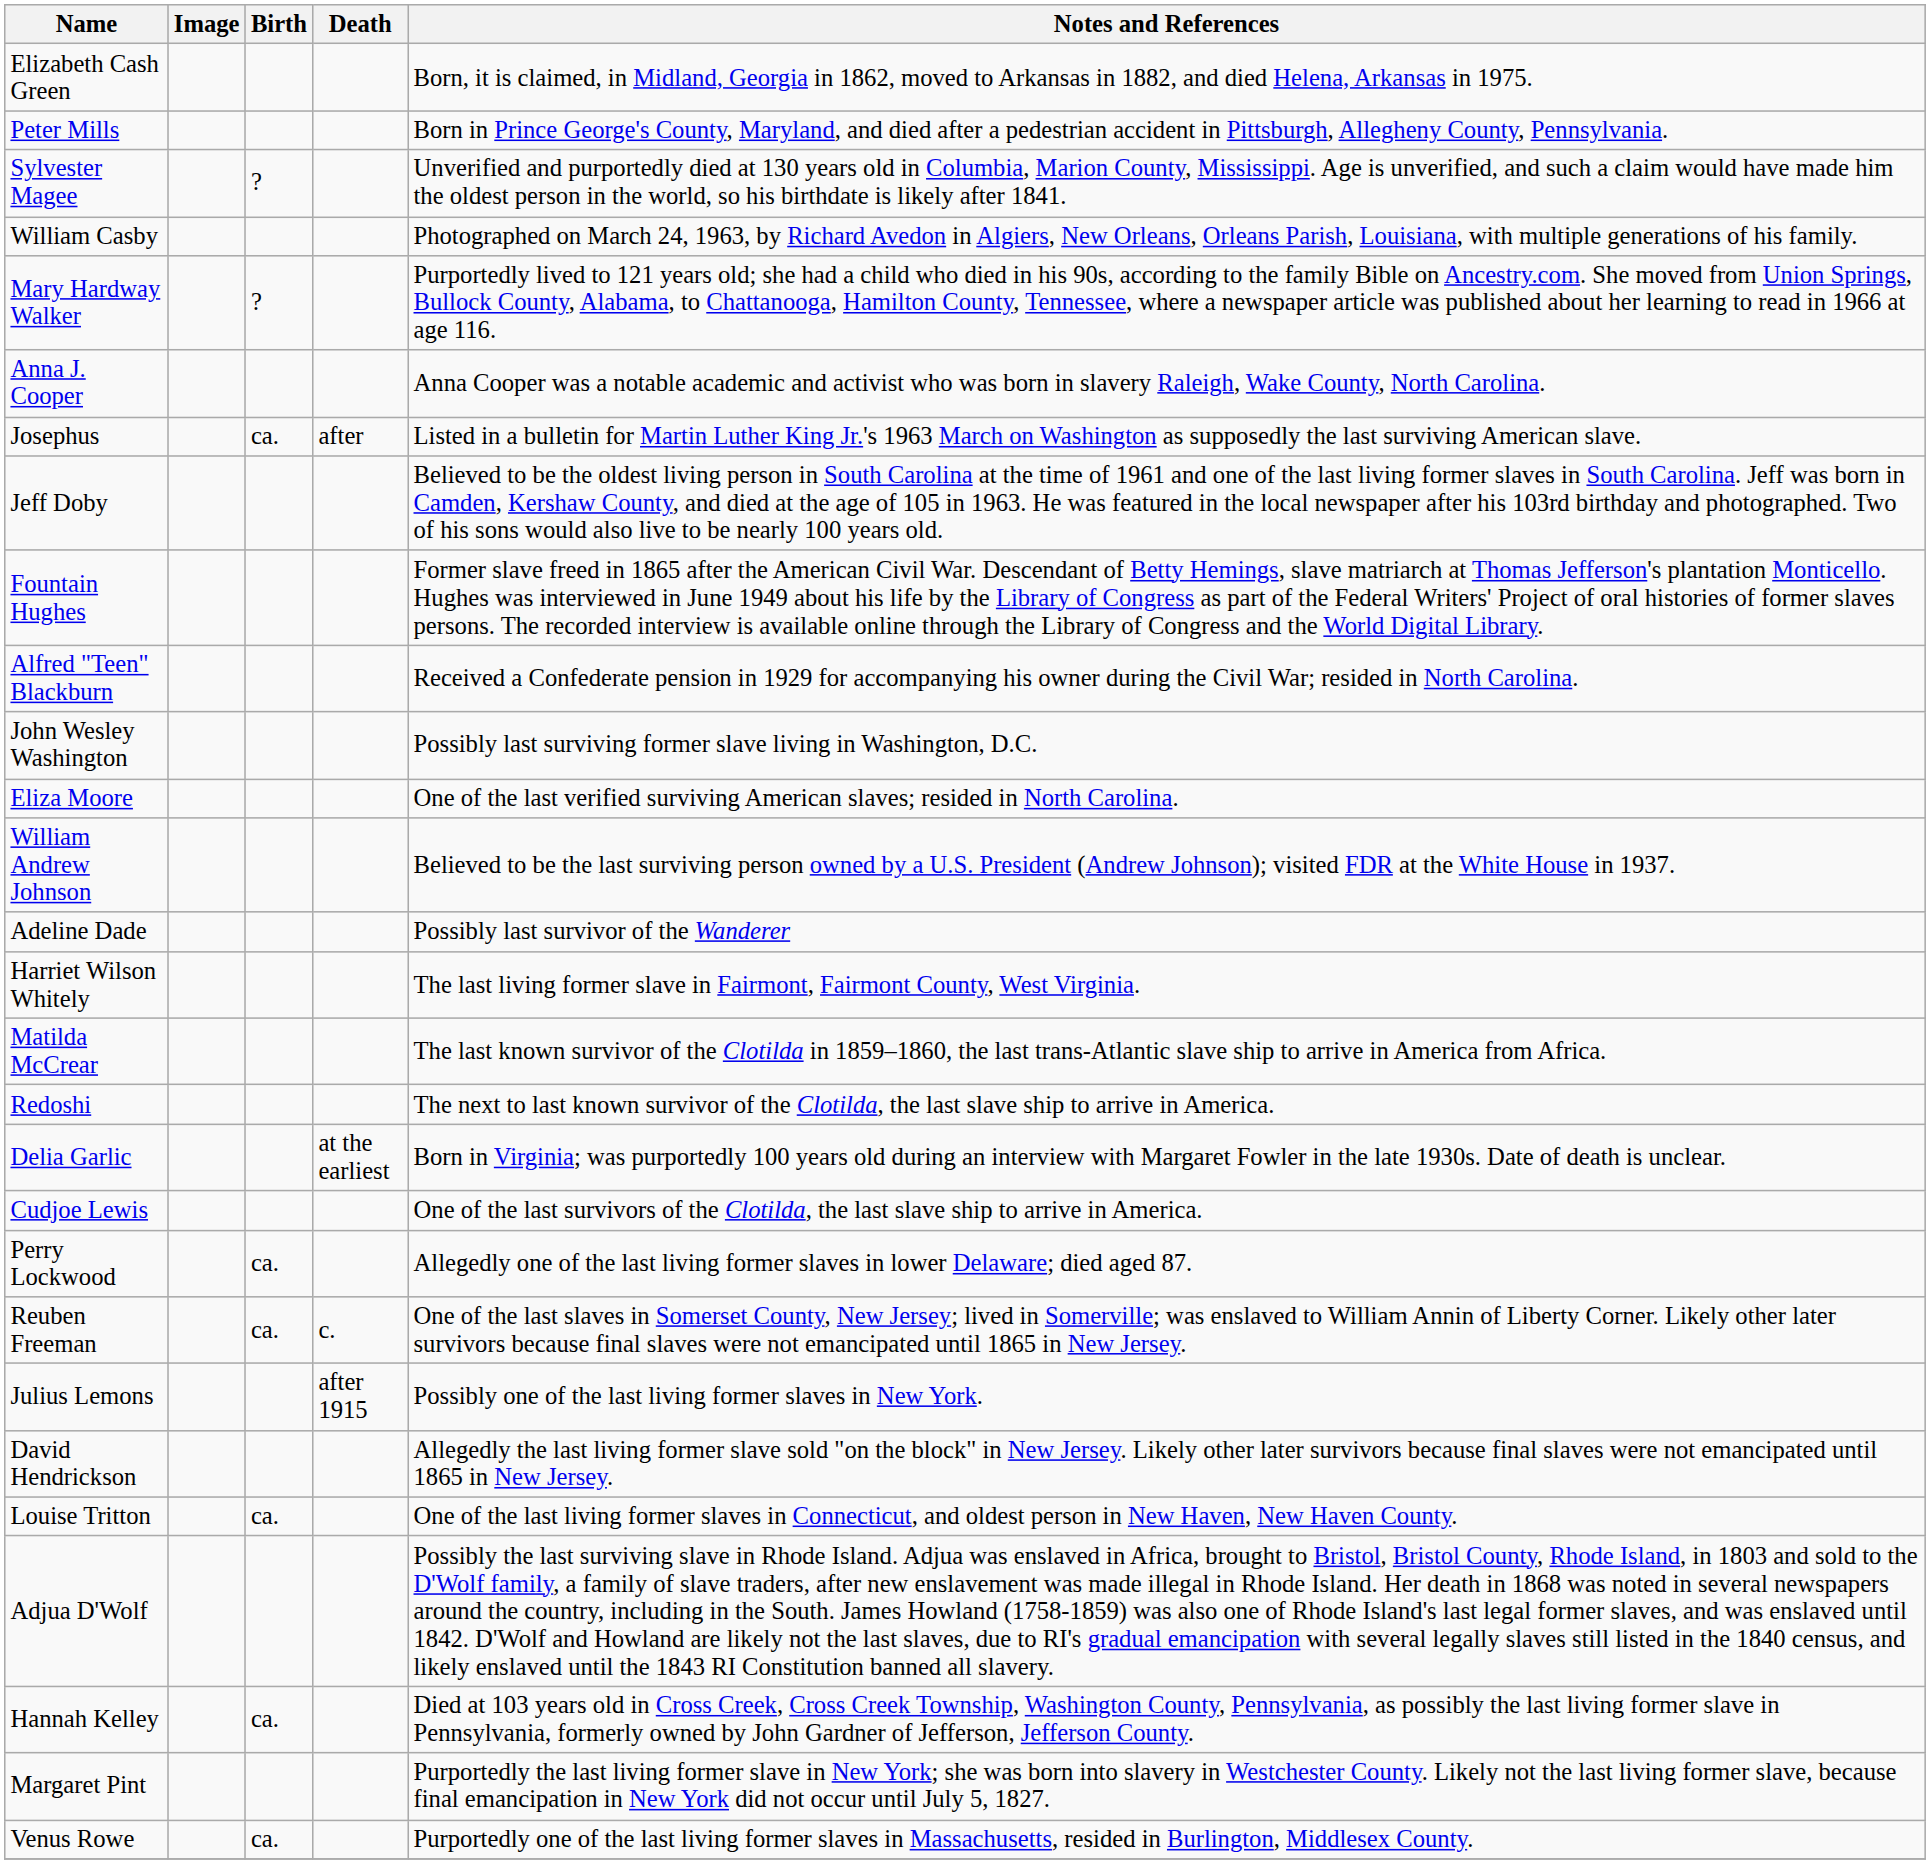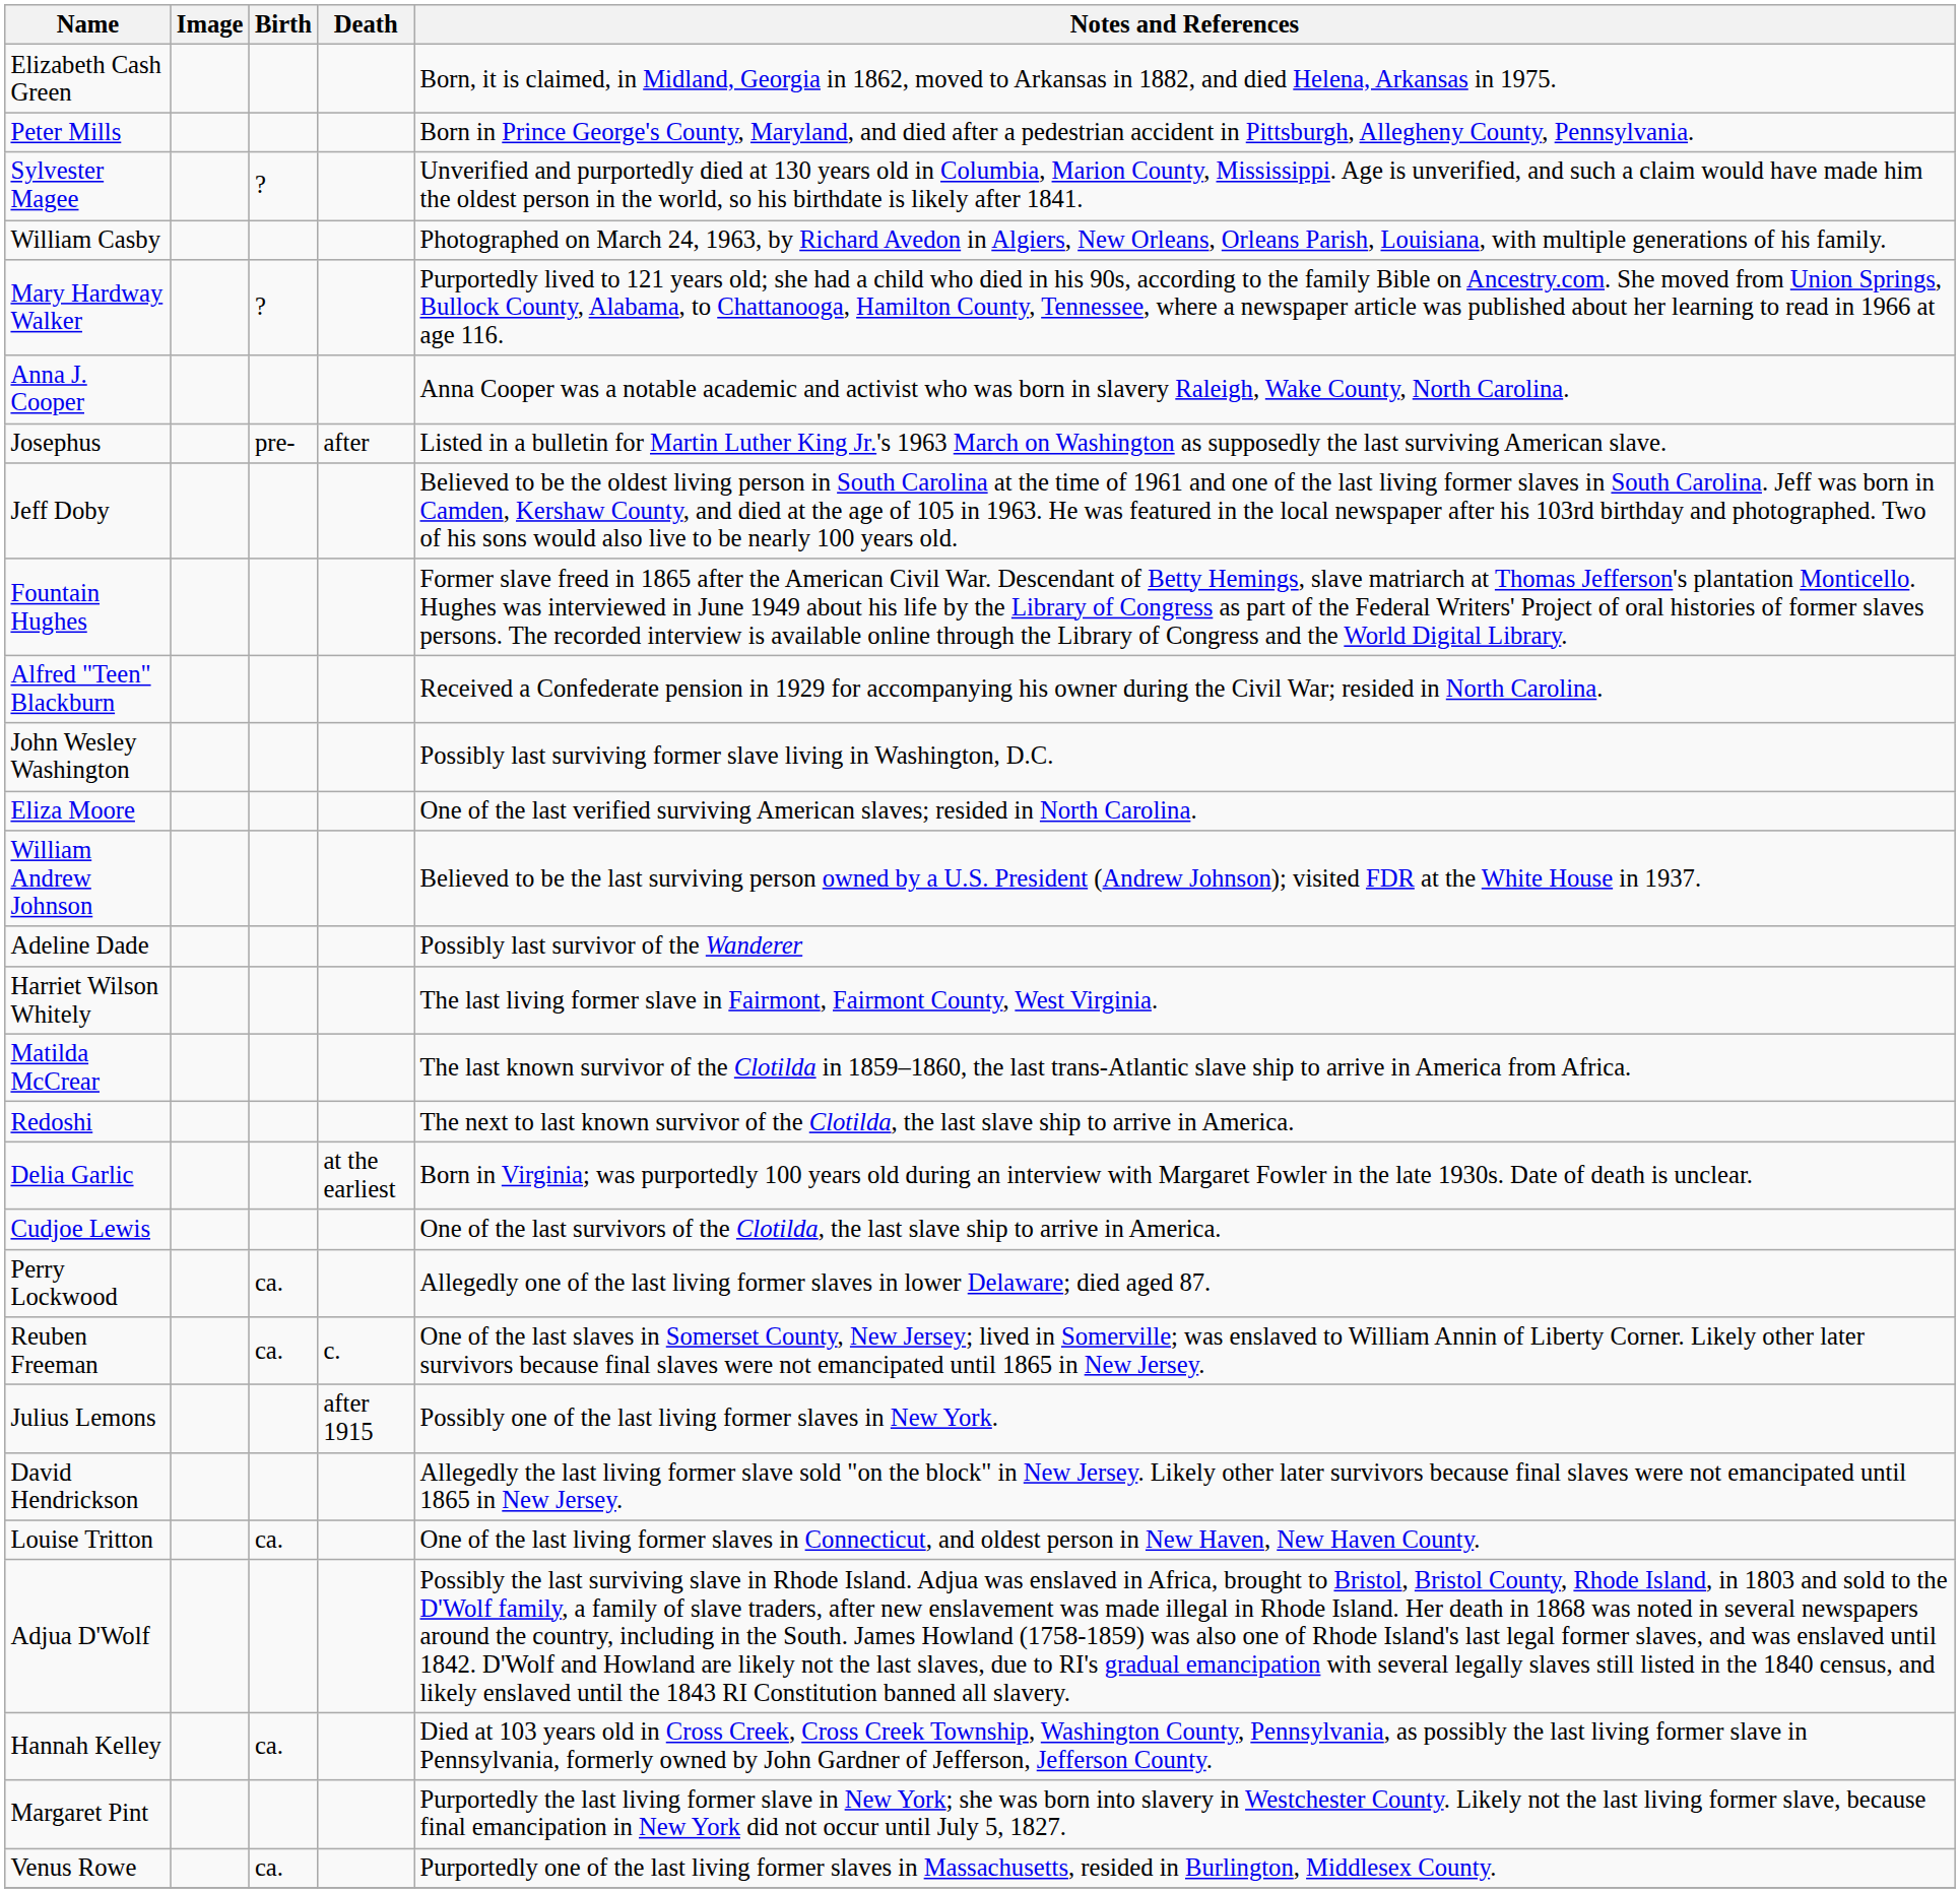Josephus | Birth: ca. -> pre-
